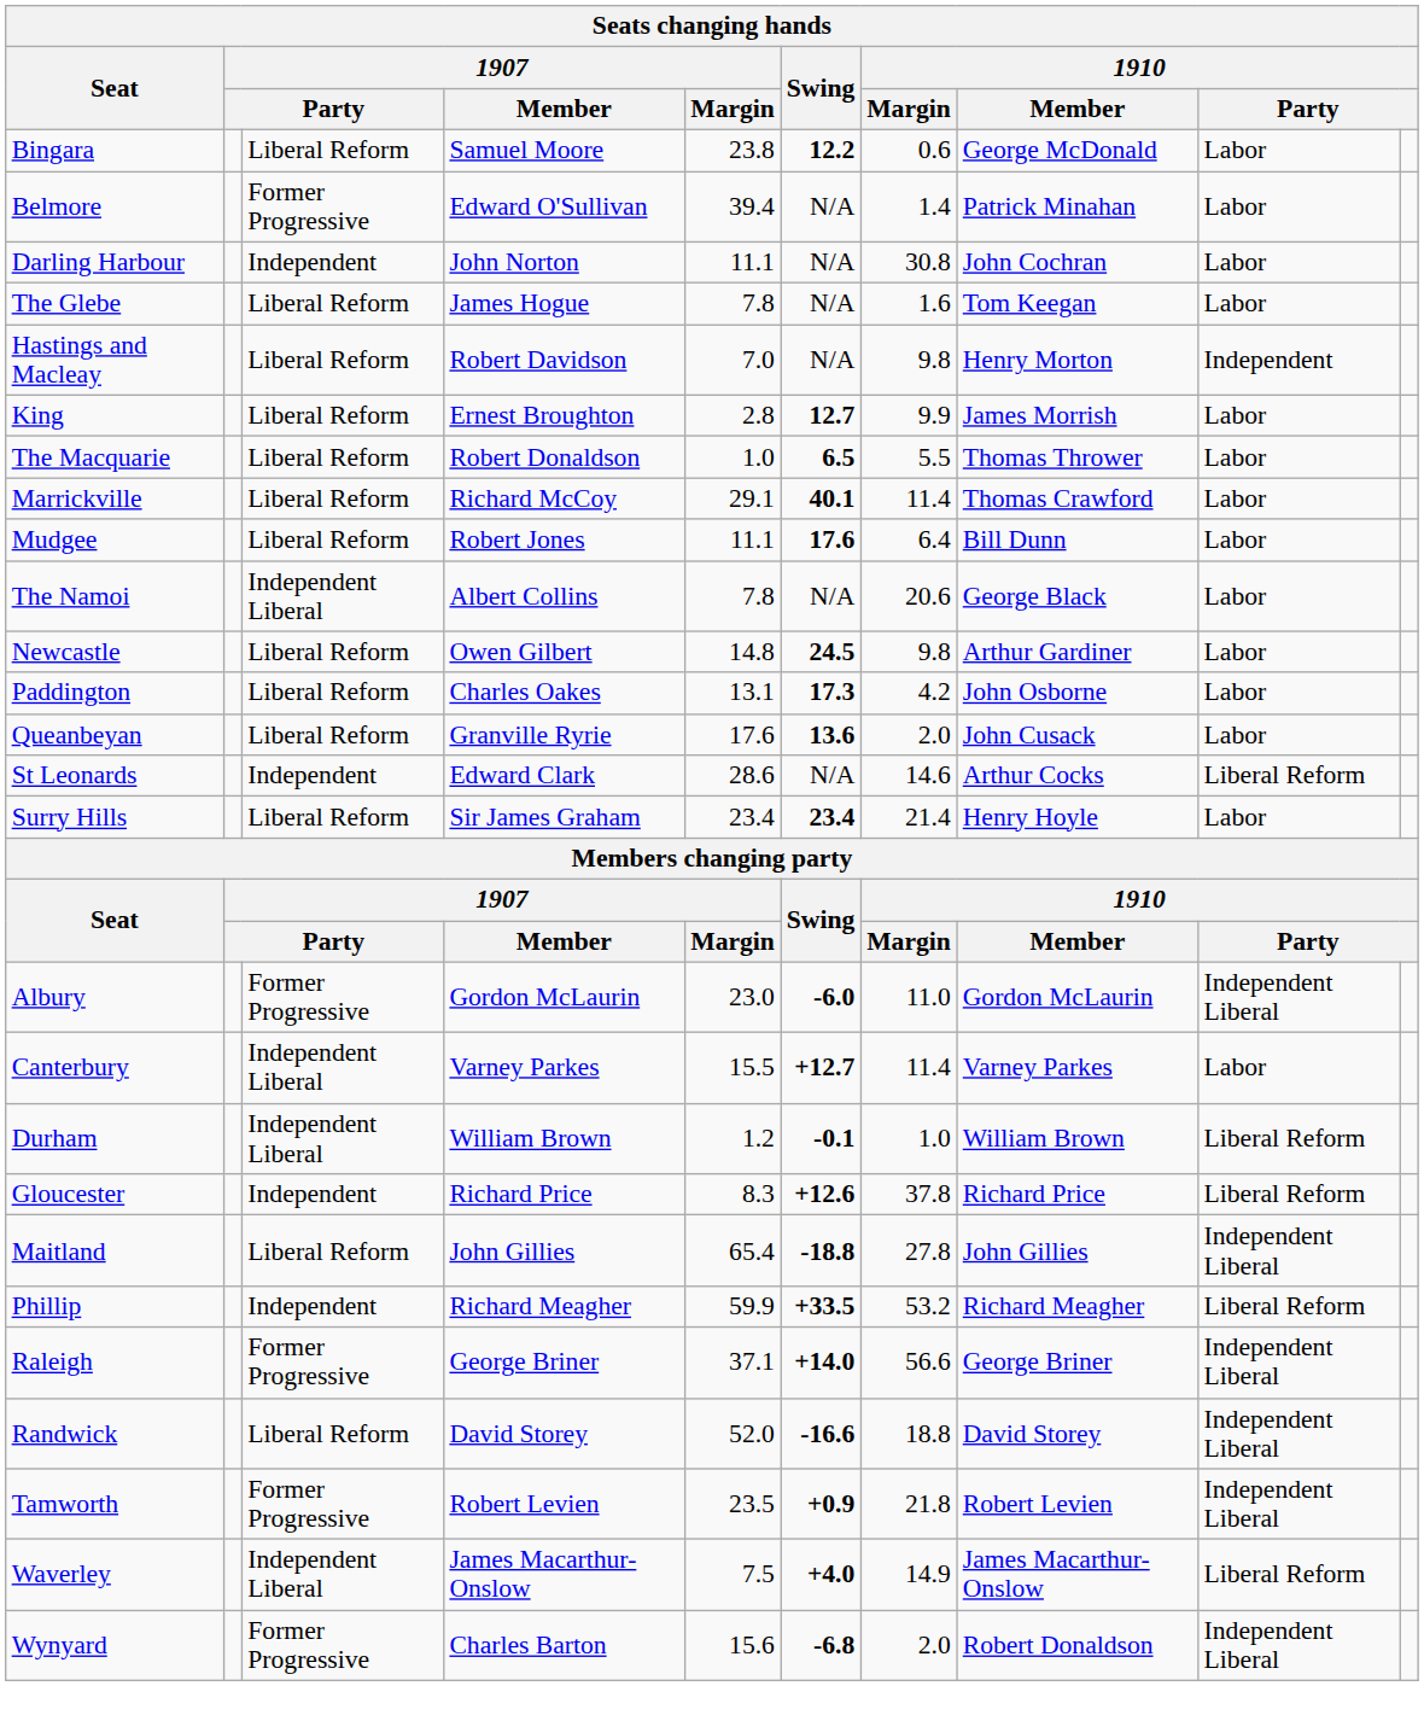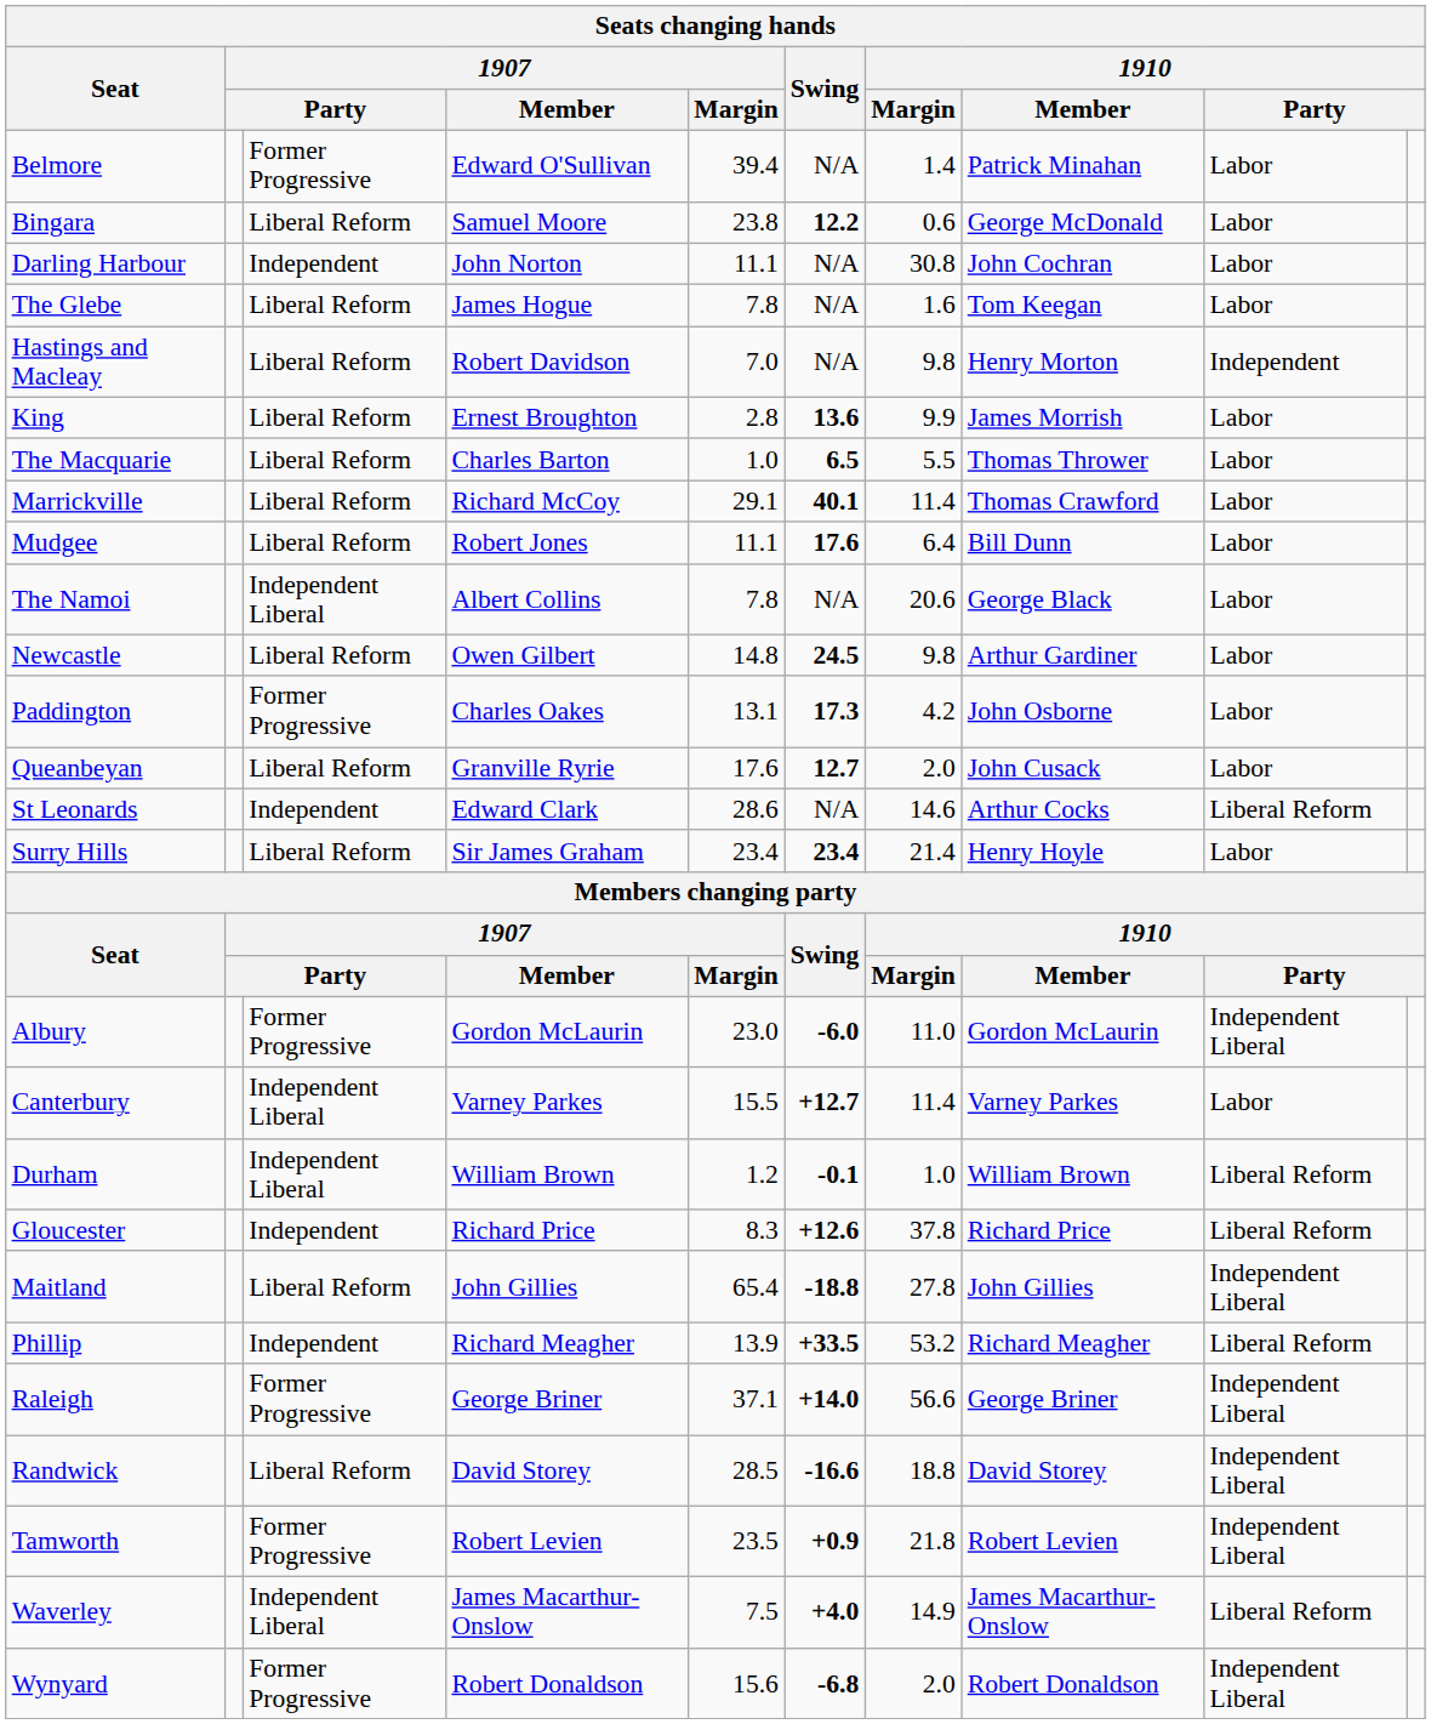rows swapped: Belmore <-> Bingara
King | Swing: 12.7 -> 13.6
The Macquarie | 1907 / Member: Robert Donaldson -> Charles Barton
Paddington | column 3: Liberal Reform -> Former Progressive
Queanbeyan | Swing: 13.6 -> 12.7
Phillip | 1907 / Margin: 59.9 -> 13.9
Randwick | 1907 / Margin: 52.0 -> 28.5
Wynyard | 1907 / Member: Charles Barton -> Robert Donaldson
